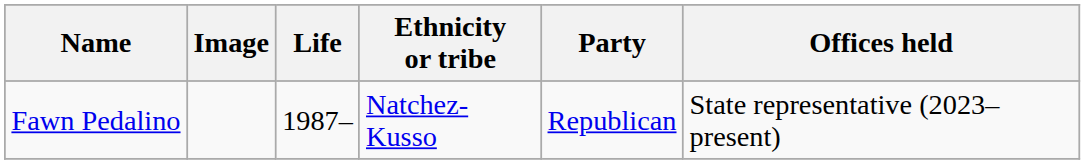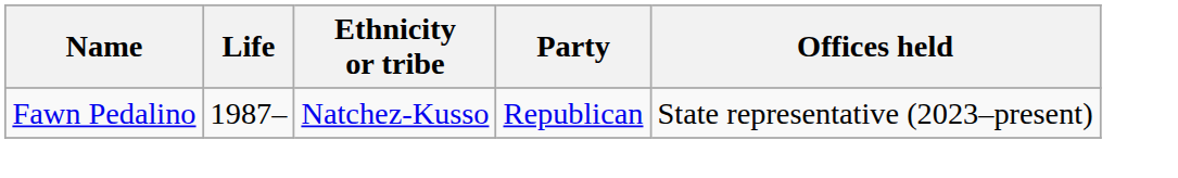- column: Image
